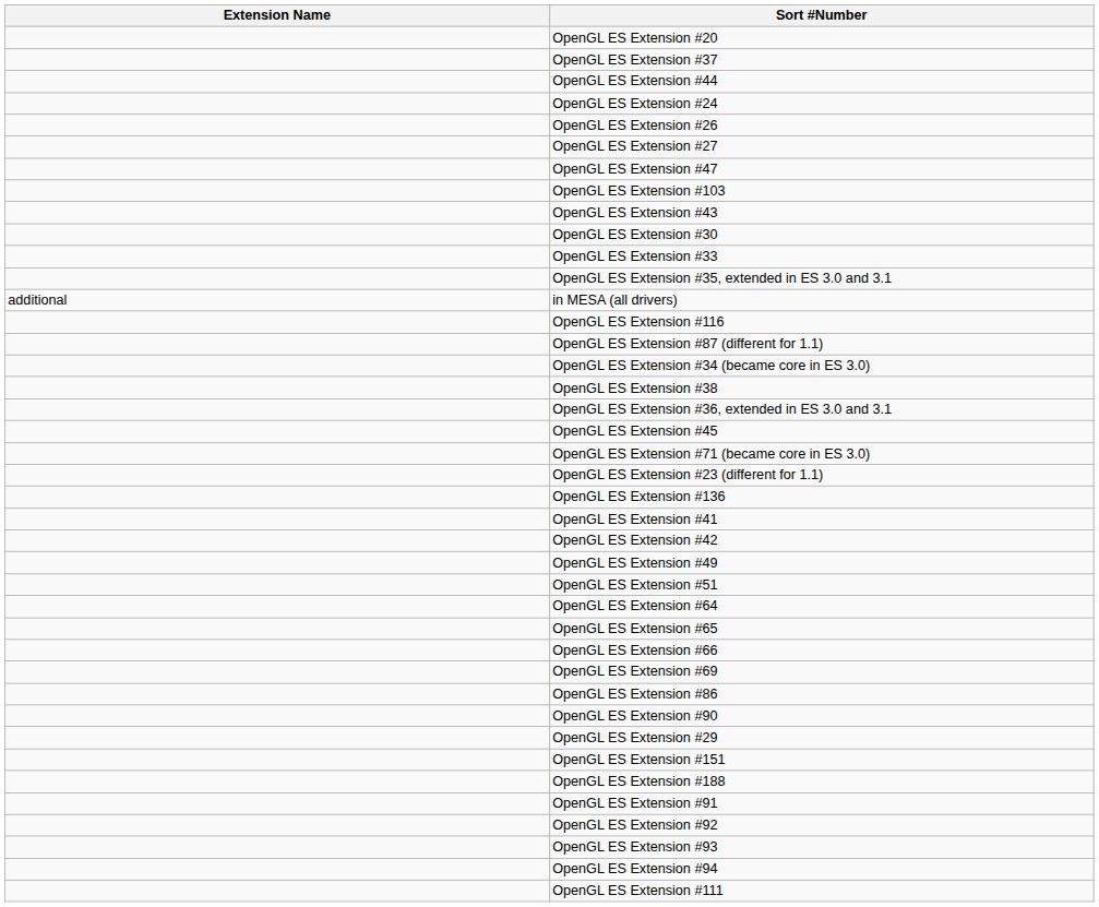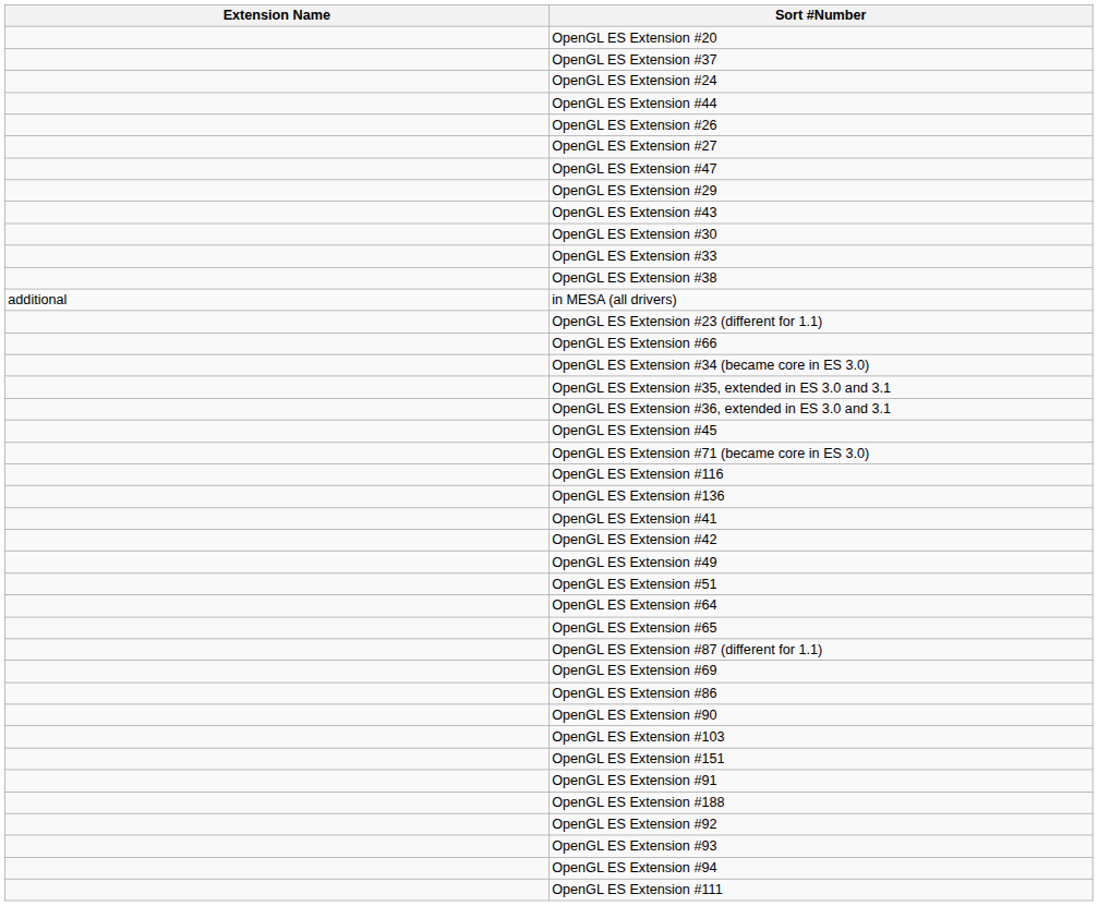rows swapped: OpenGL ES Extension #24 <-> OpenGL ES Extension #44
rows swapped: OpenGL ES Extension #29 <-> OpenGL ES Extension #103
rows swapped: OpenGL ES Extension #38 <-> OpenGL ES Extension #35, extended in ES 3.0 and 3.1
rows swapped: OpenGL ES Extension #23 (different for 1.1) <-> OpenGL ES Extension #116
rows swapped: OpenGL ES Extension #87 (different for 1.1) <-> OpenGL ES Extension #66
rows swapped: OpenGL ES Extension #188 <-> OpenGL ES Extension #91
